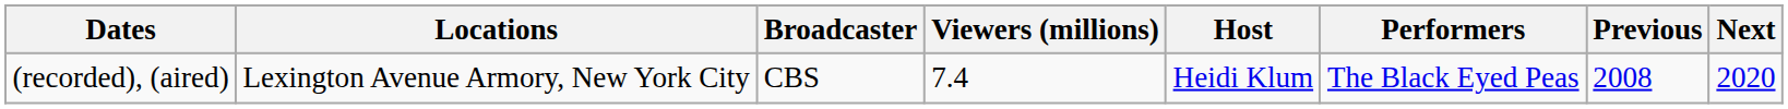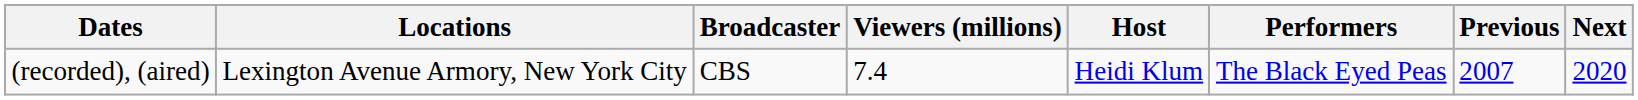(recorded), (aired) | Previous: 2008 -> 2007
